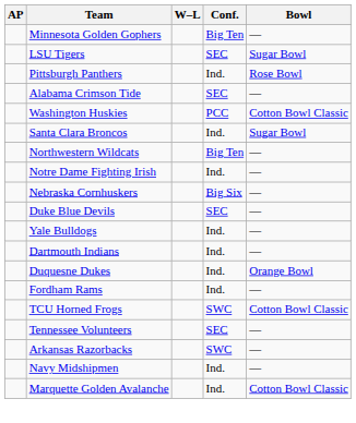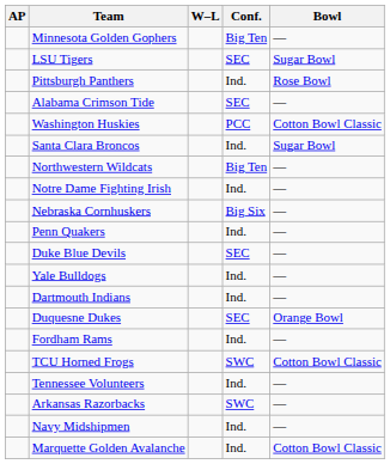+ row: Penn Quakers | Ind. | —
Duquesne Dukes | Conf.: Ind. -> SEC
Tennessee Volunteers | Conf.: SEC -> Ind.
